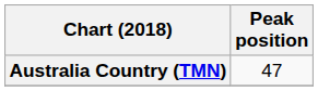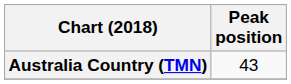Australia Country (TMN) | Peak position: 47 -> 43
